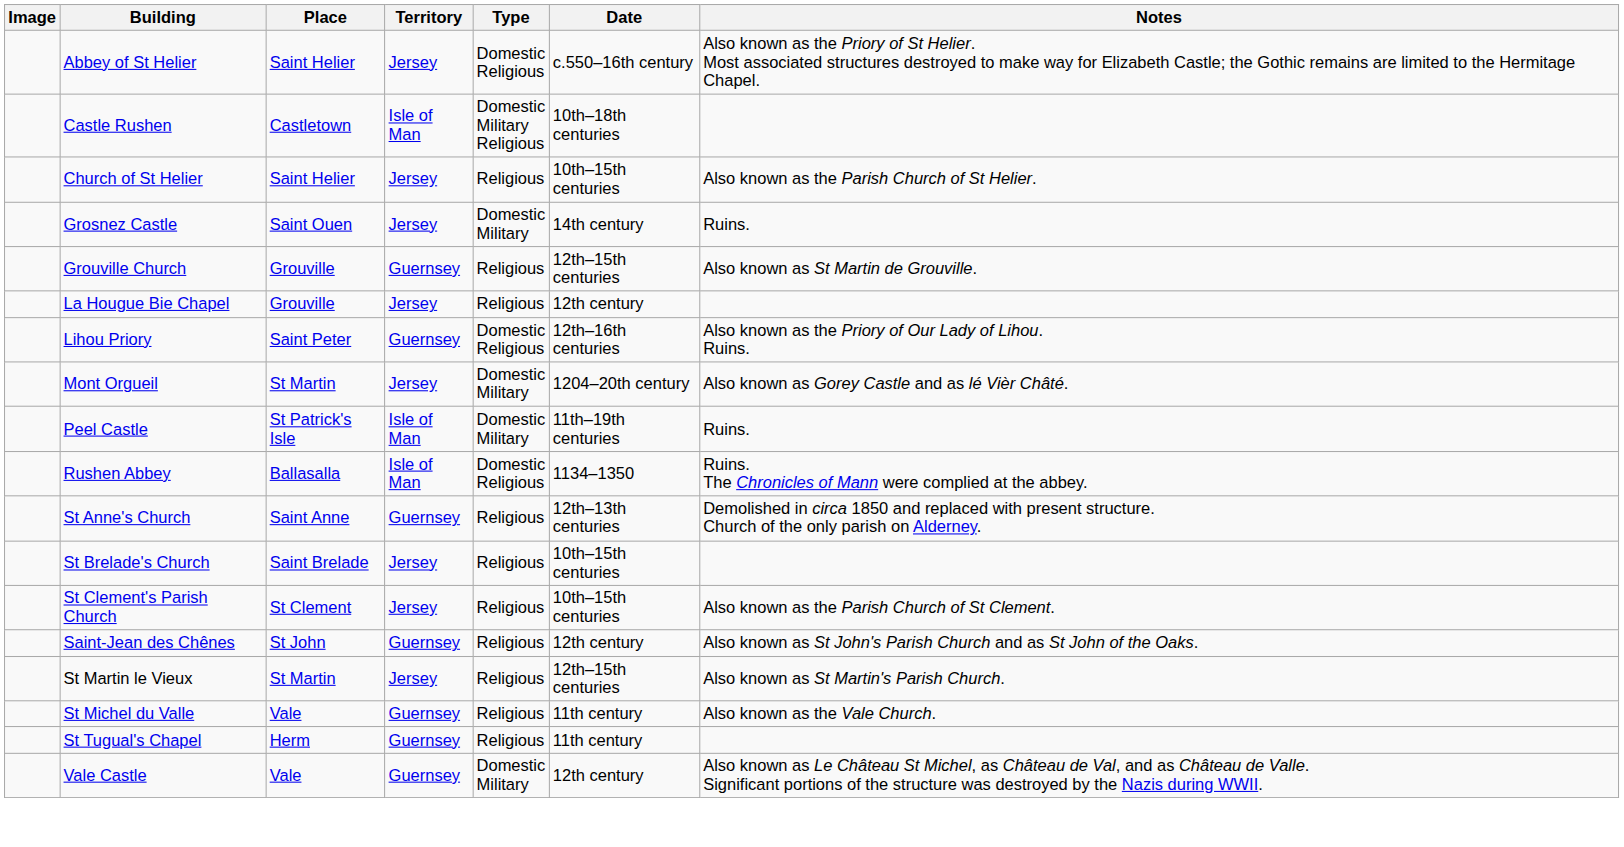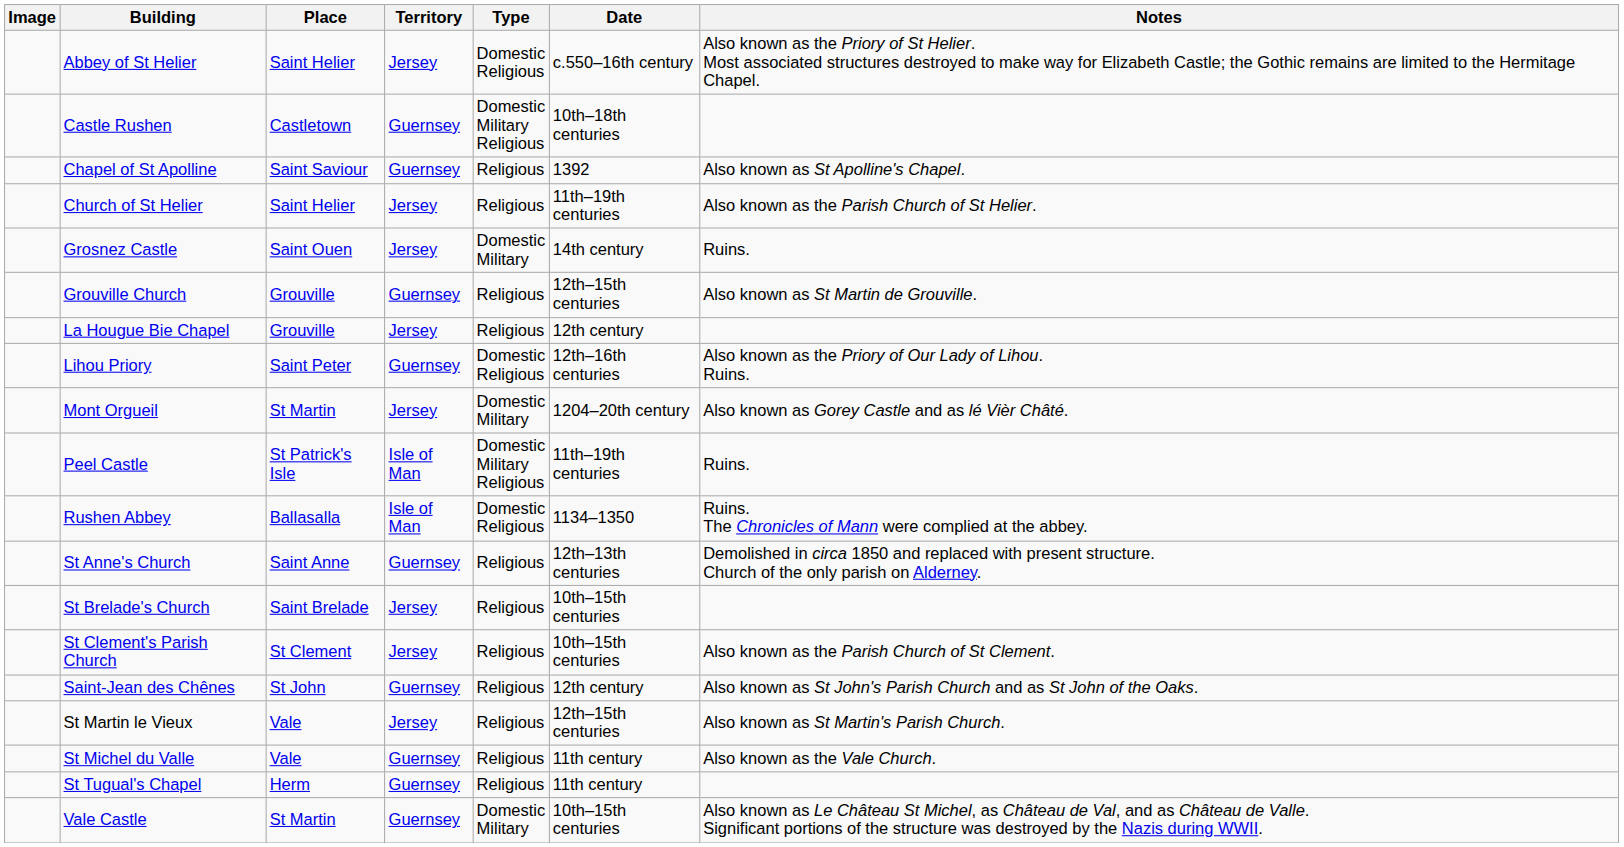Castle Rushen | Territory: Isle of Man -> Guernsey
+ row: Chapel of St Apolline | Saint Saviour | Guernsey | Religious | 1392 | Also known as St Apolline's Chapel.
Church of St Helier | Date: 10th–15th centuries -> 11th–19th centuries
Peel Castle | Type: Domestic Military -> Domestic Military Religious
St Martin le Vieux | Place: St Martin -> Vale
Vale Castle | Place: Vale -> St Martin
Vale Castle | Date: 12th century -> 10th–15th centuries
